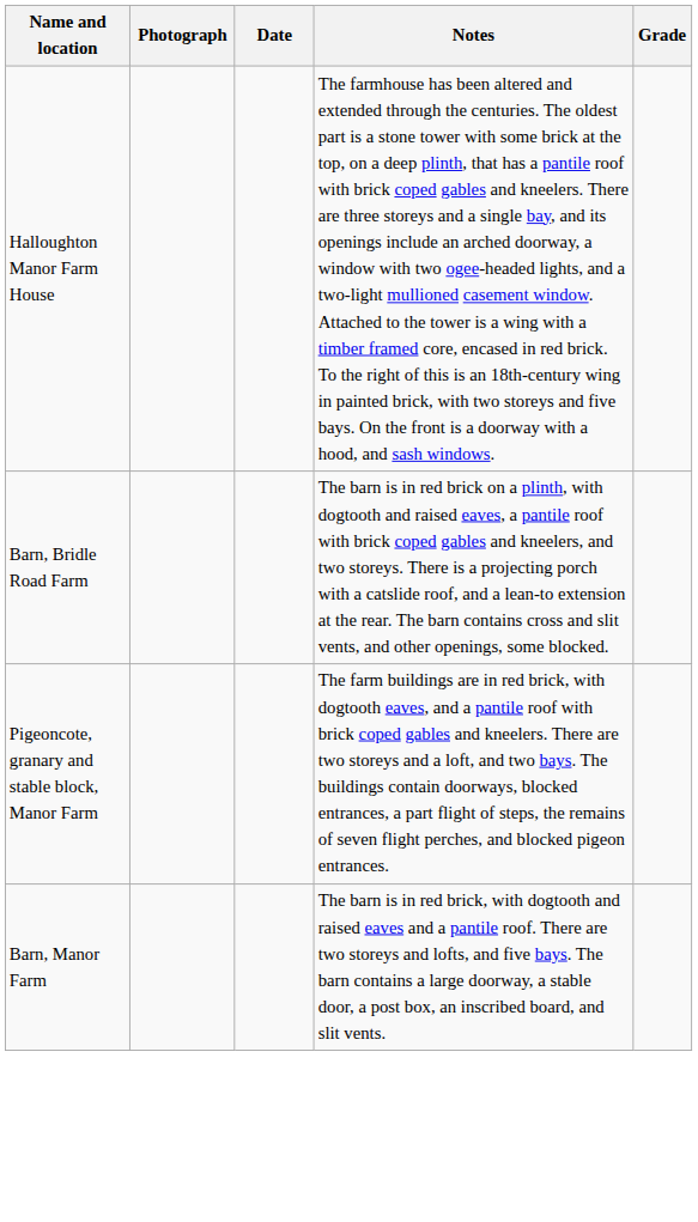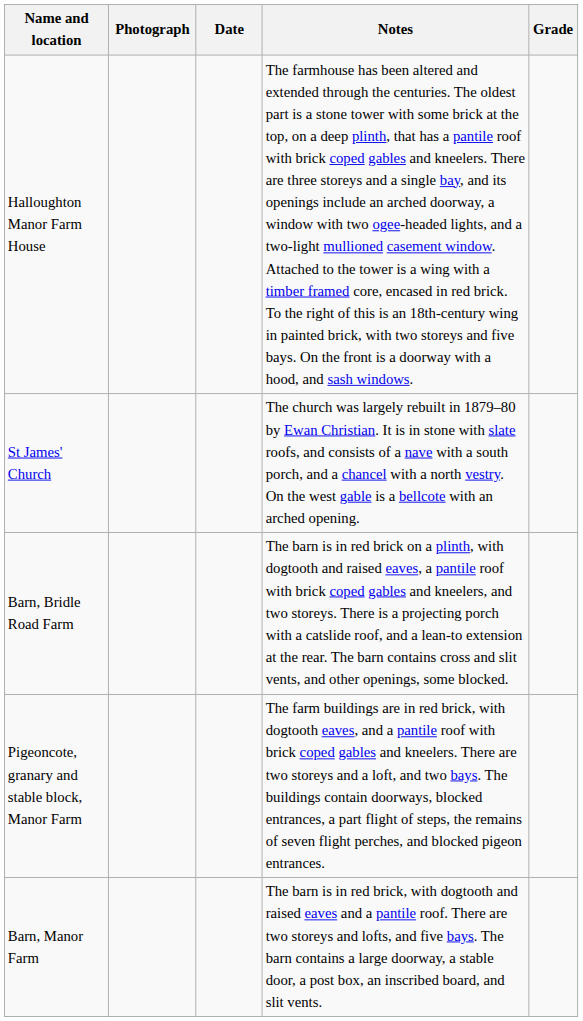+ row: St James' Church | The church was largely rebuilt in 1879–80 by Ewan Christian. It is in stone with slate roofs, and consists of a nave with a south porch, and a chancel with a north vestry. On the west gable is a bellcote with an arched opening.
